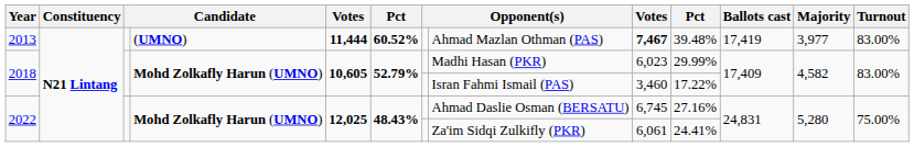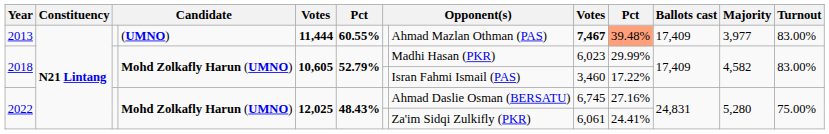2013 | column 6: 60.52% -> 60.55%
2013 | column 10: no background -> lightsalmon background
2013 | Ballots cast: 17,419 -> 17,409
